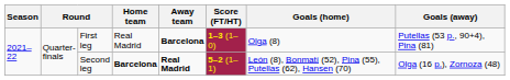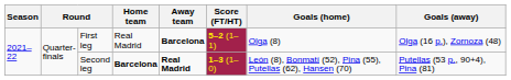First leg | Score (FT/HT): 1–3 (1–0) -> 5–2 (1–1)
First leg | Goals (away): Putellas (53 p., 90+4), Pina (81) -> Olga (16 p.), Zornoza (48)
Second leg | Score (FT/HT): 5–2 (1–1) -> 1–3 (1–0)
Second leg | Goals (away): Olga (16 p.), Zornoza (48) -> Putellas (53 p., 90+4), Pina (81)
